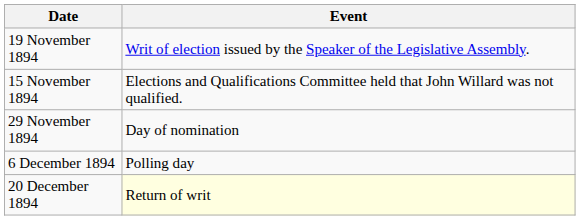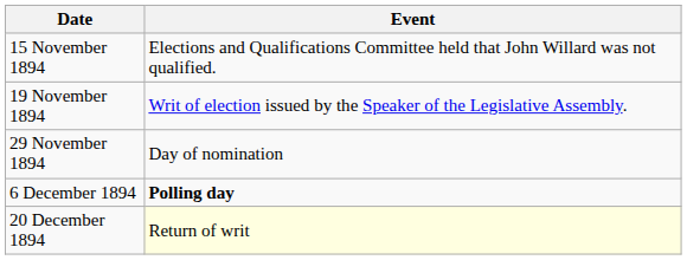rows swapped: 15 November 1894 <-> 19 November 1894
6 December 1894 | Event: normal -> bold
